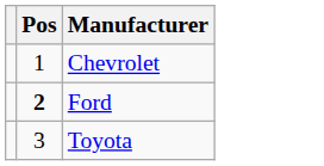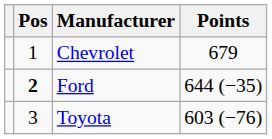+ column: Points | 679 | 644 (−35) | 603 (−76)
